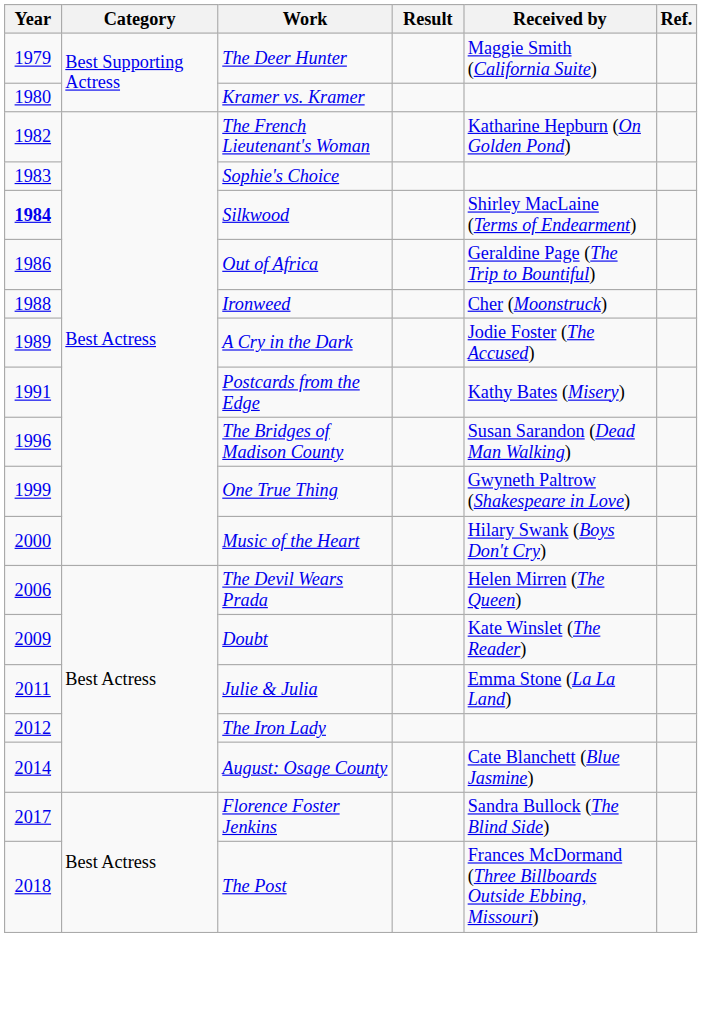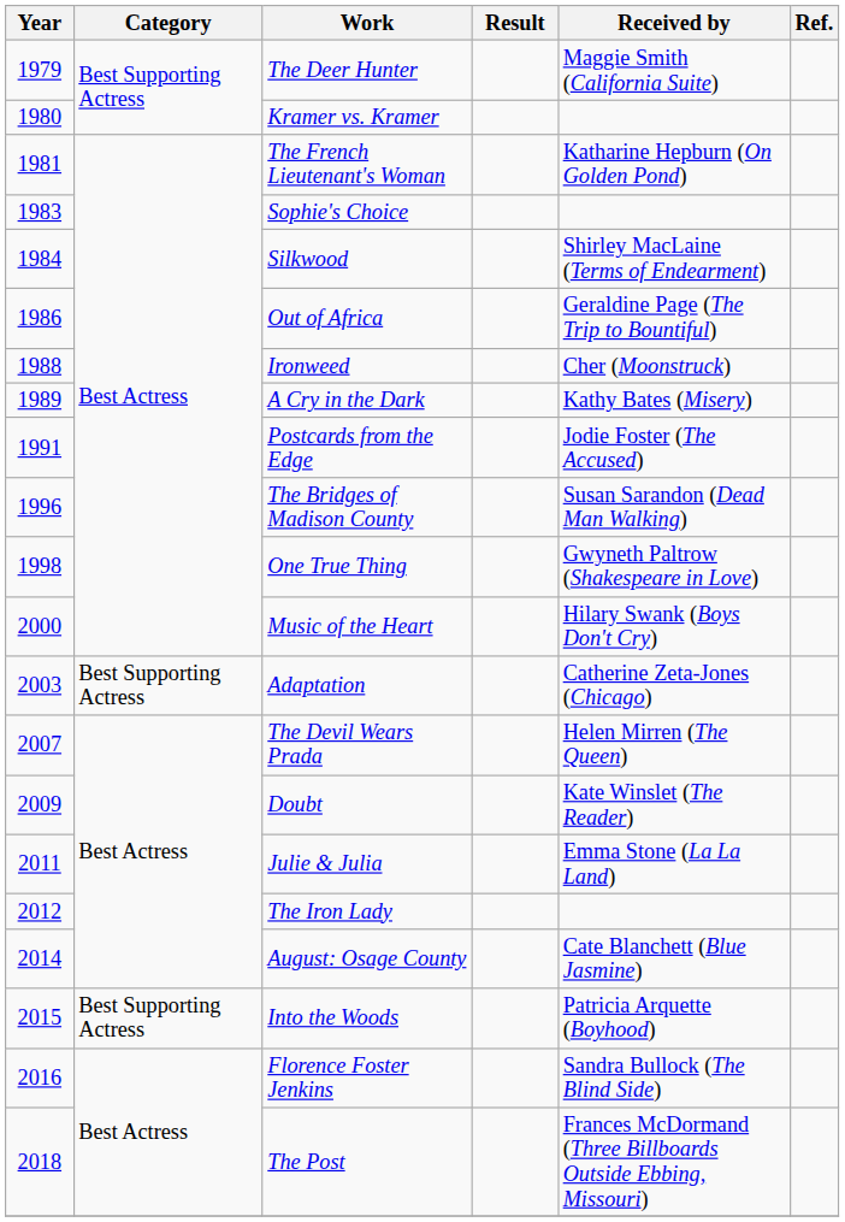The French Lieutenant's Woman | Year: 1982 -> 1981
Silkwood | Year: bold -> normal
A Cry in the Dark | Received by: Jodie Foster (The Accused) -> Kathy Bates (Misery)
Postcards from the Edge | Received by: Kathy Bates (Misery) -> Jodie Foster (The Accused)
One True Thing | Year: 1999 -> 1998
+ row: 2003 | Best Supporting Actress | Adaptation | Catherine Zeta-Jones (Chicago)
The Devil Wears Prada | Year: 2006 -> 2007
+ row: 2015 | Best Supporting Actress | Into the Woods | Patricia Arquette (Boyhood)
Florence Foster Jenkins | Year: 2017 -> 2016
